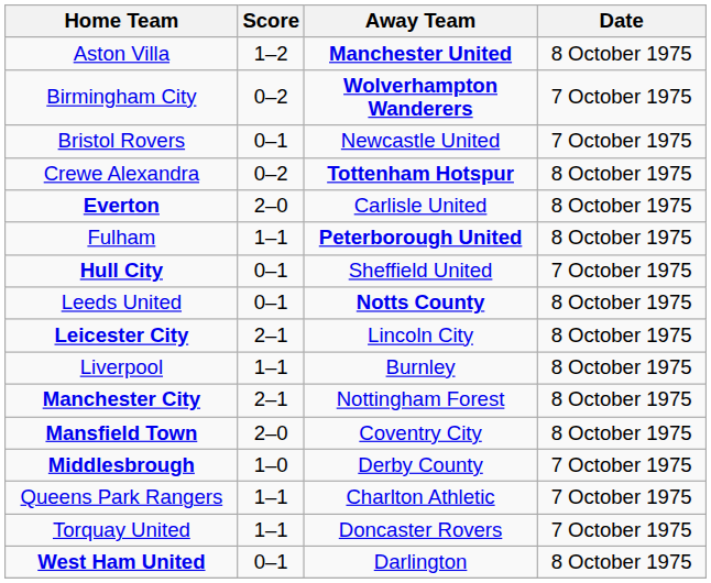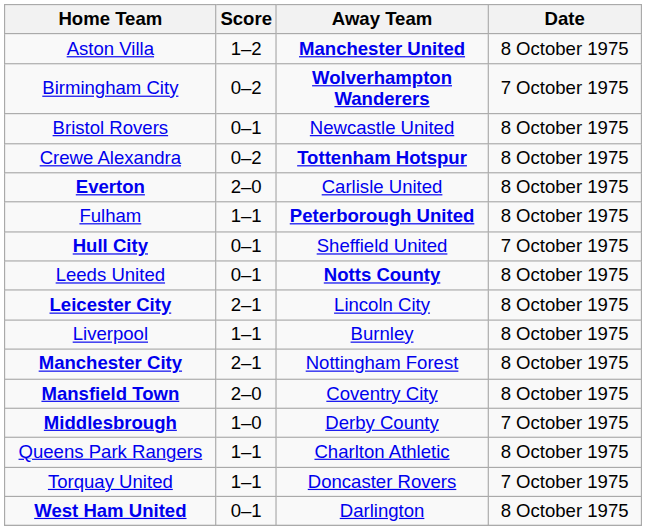Bristol Rovers | Date: 7 October 1975 -> 8 October 1975
Queens Park Rangers | Date: 7 October 1975 -> 8 October 1975
